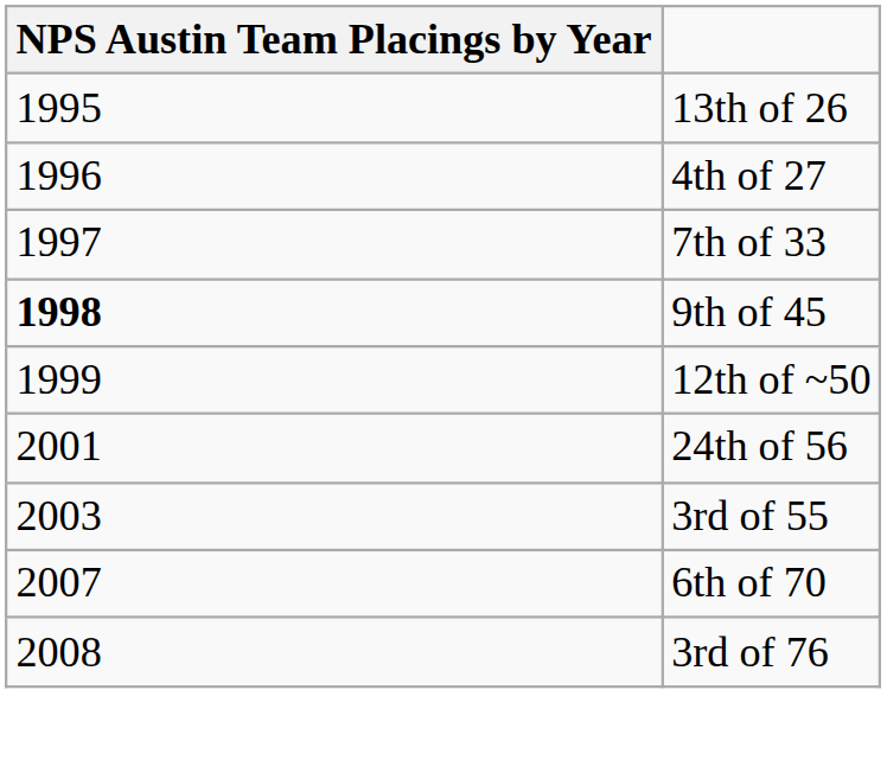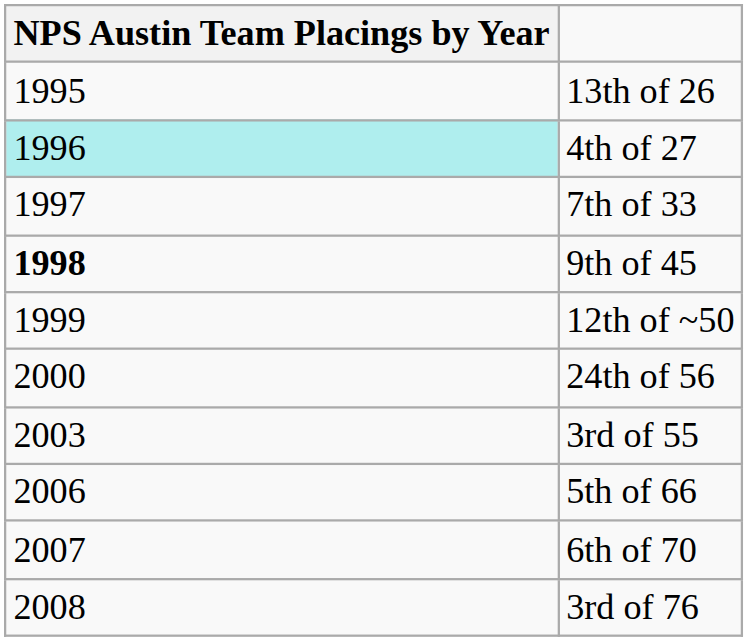4th of 27 | NPS Austin Team Placings by Year: no background -> paleturquoise background
24th of 56 | NPS Austin Team Placings by Year: 2001 -> 2000
+ row: 2006 | 5th of 66
